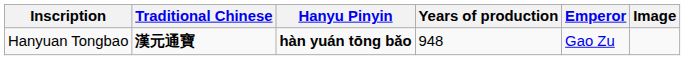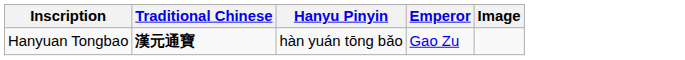- column: Years of production | 948
Hanyuan Tongbao | Hanyu Pinyin: bold -> normal
